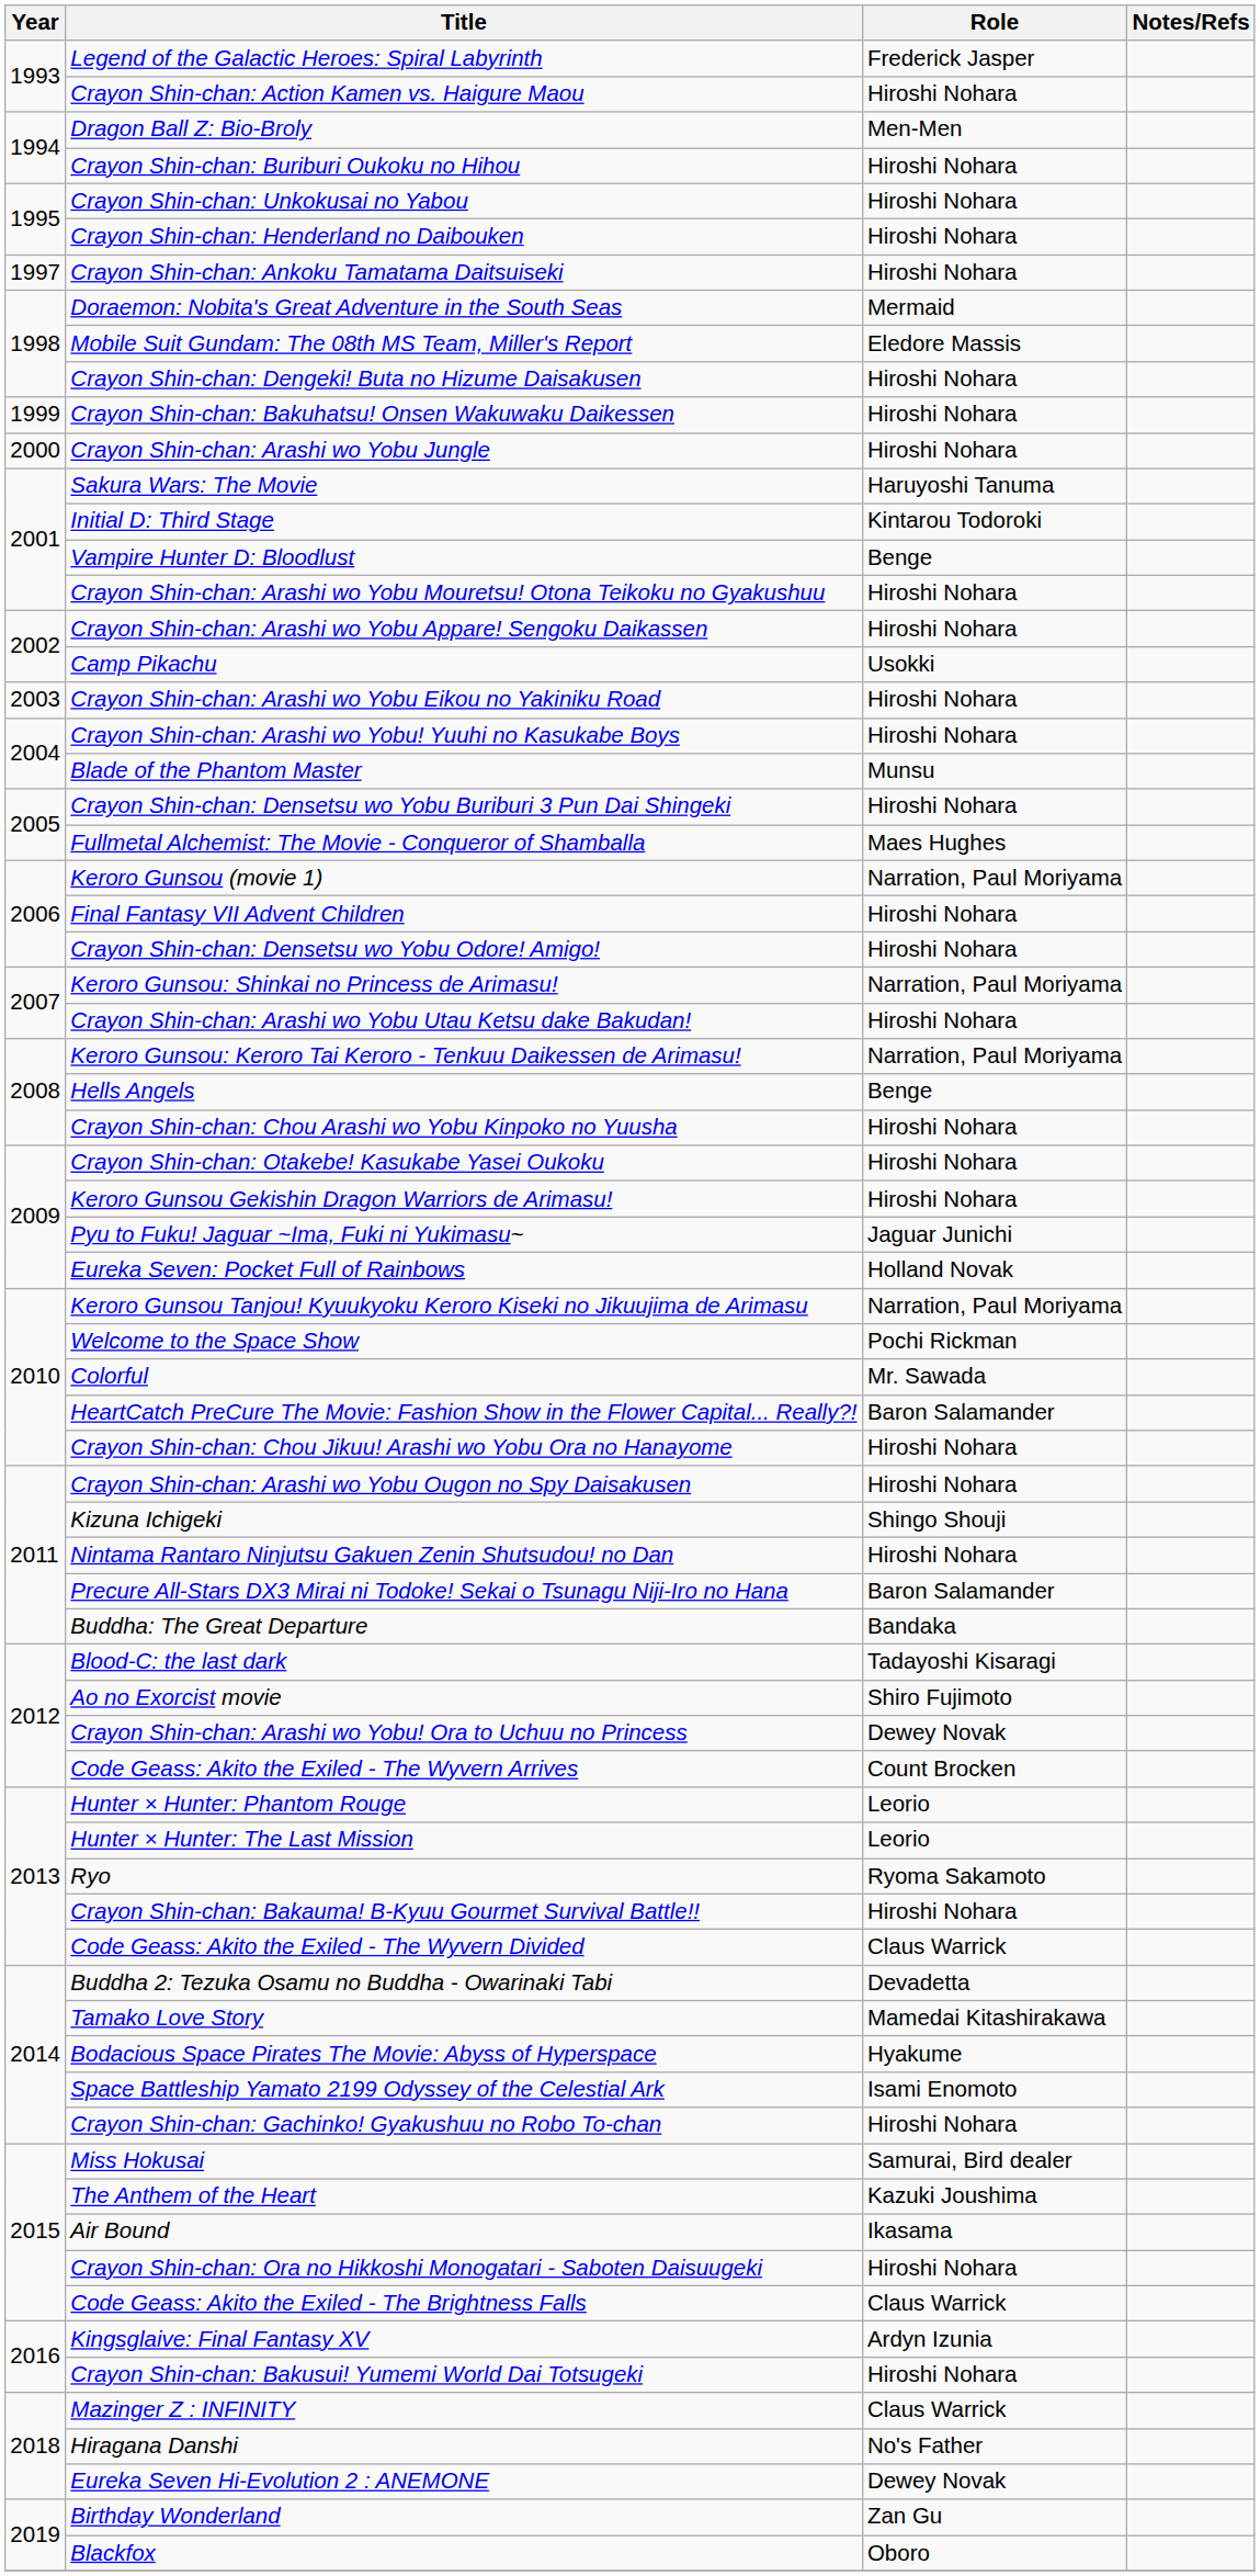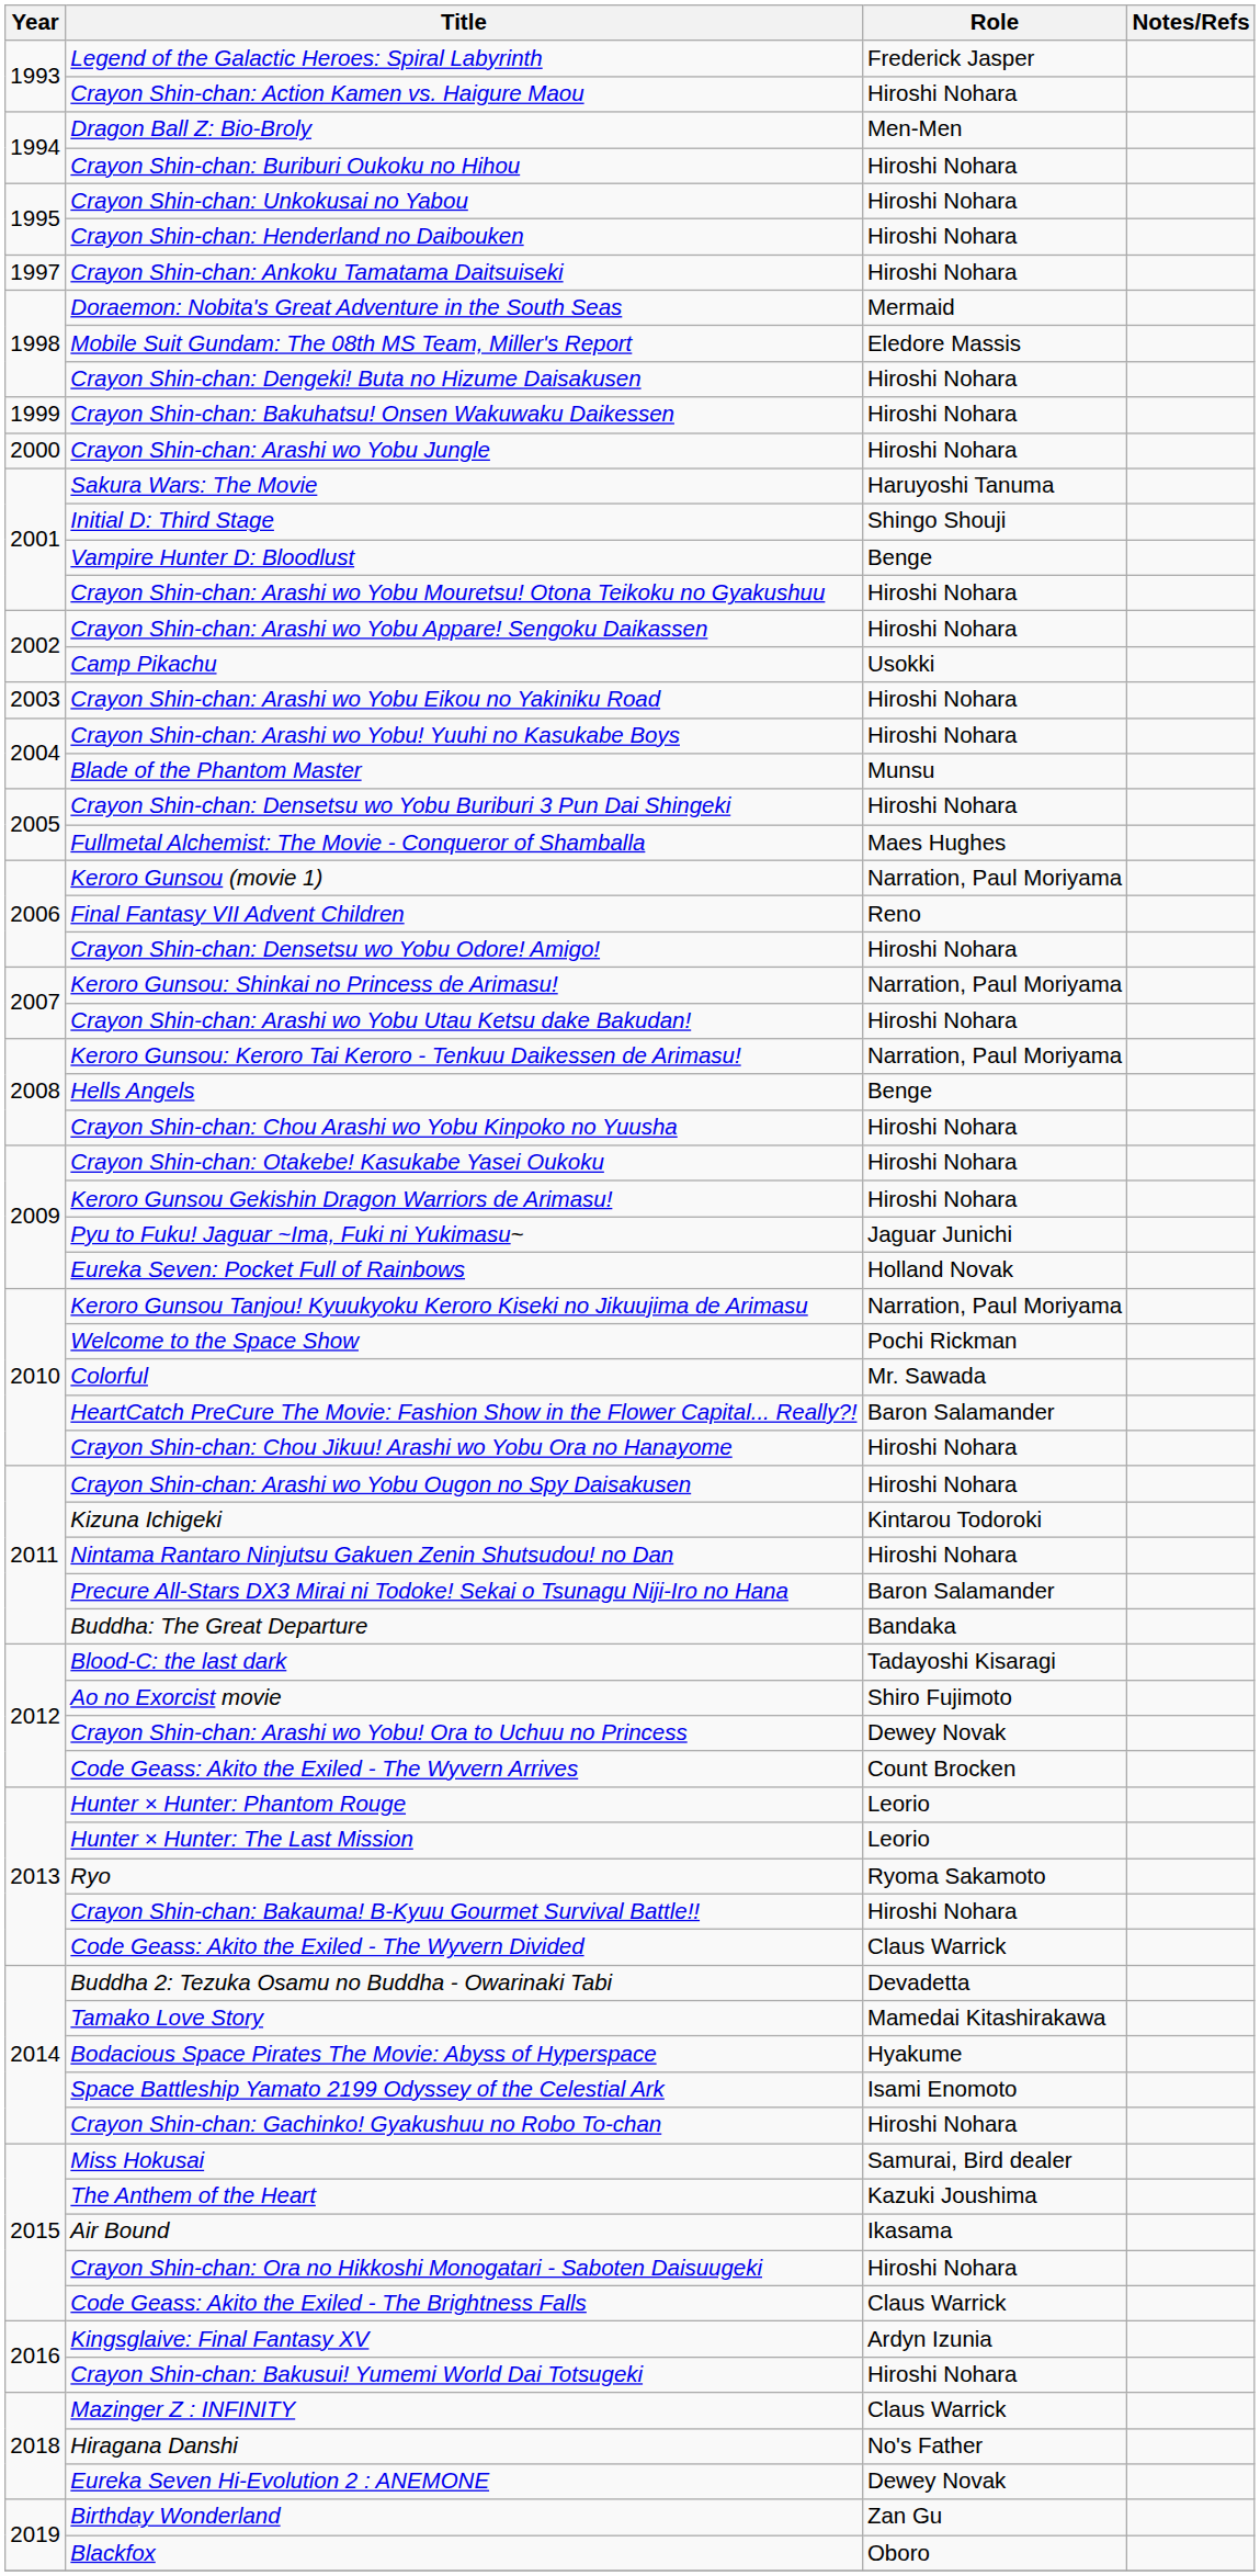Initial D: Third Stage | Role: Kintarou Todoroki -> Shingo Shouji
Final Fantasy VII Advent Children | Role: Hiroshi Nohara -> Reno
Kizuna Ichigeki | Role: Shingo Shouji -> Kintarou Todoroki
